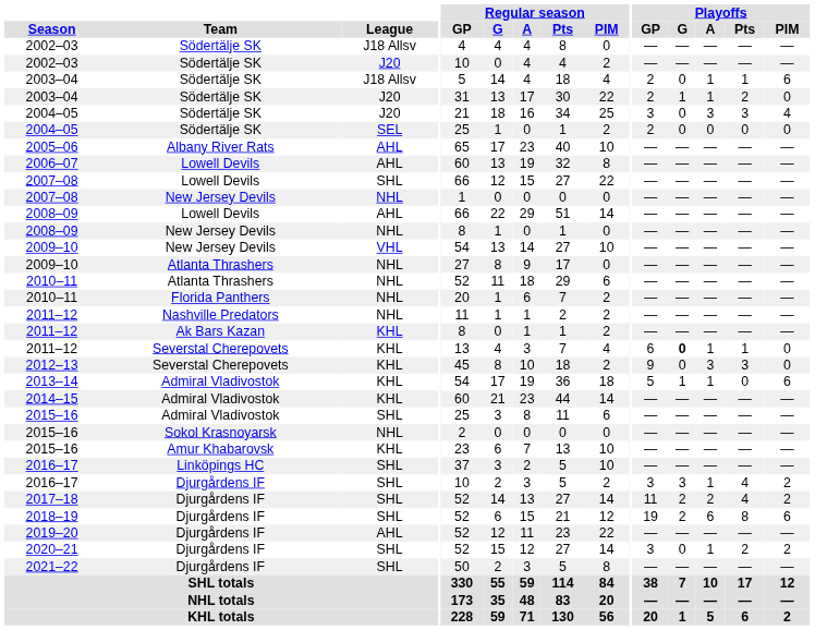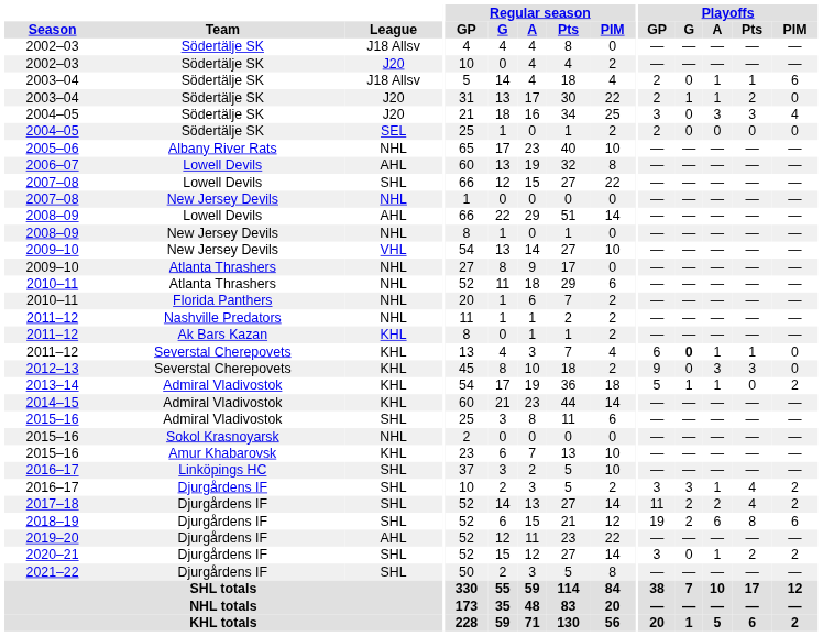2005–06 | League: AHL -> NHL
2013–14 | Playoffs / PIM: 6 -> 2
